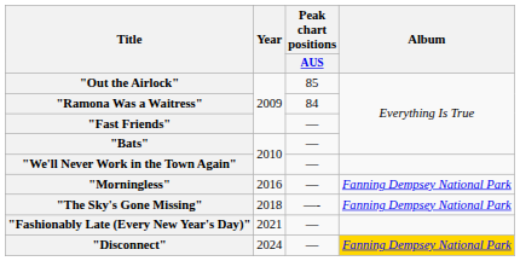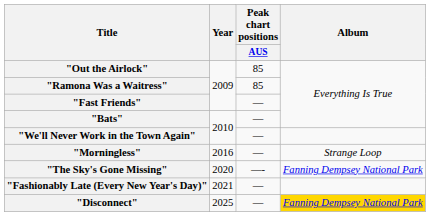"Ramona Was a Waitress" | Peak chart positions / AUS: 84 -> 85
"Morningless" | Album: Fanning Dempsey National Park -> Strange Loop
"The Sky's Gone Missing" | Year: 2018 -> 2020
"Disconnect" | Year: 2024 -> 2025
